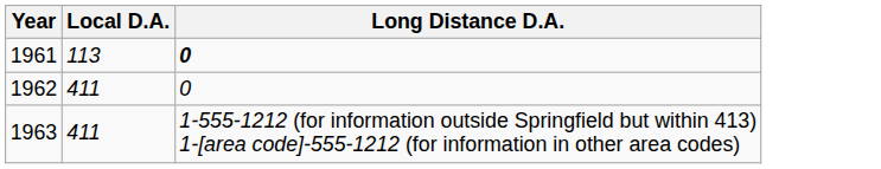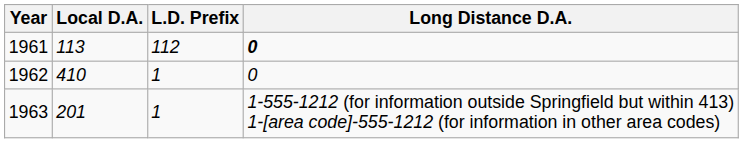+ column: L.D. Prefix | 112 | 1 | 1
1962 | Local D.A.: 411 -> 410
1963 | Local D.A.: 411 -> 201
